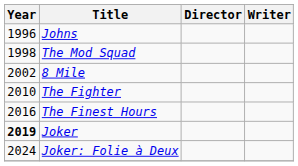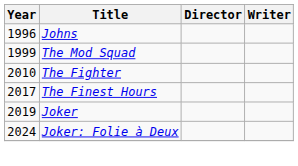The Mod Squad | Year: 1998 -> 1999
- row: 2002 | 8 Mile
The Finest Hours | Year: 2016 -> 2017
Joker | Year: bold -> normal
